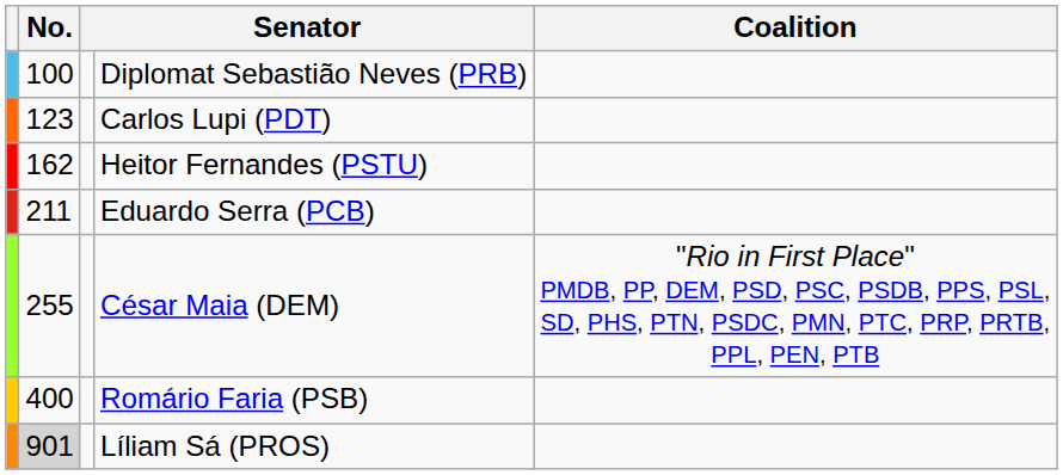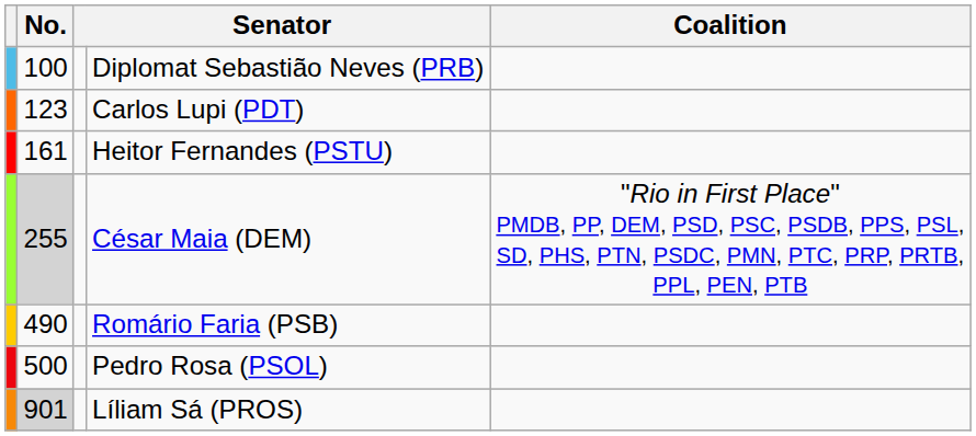Heitor Fernandes (PSTU) | No.: 162 -> 161
- row: 211 | Eduardo Serra (PCB)
César Maia (DEM) | No.: no background -> lightgrey background
Romário Faria (PSB) | No.: 400 -> 490
+ row: 500 | Pedro Rosa (PSOL)
